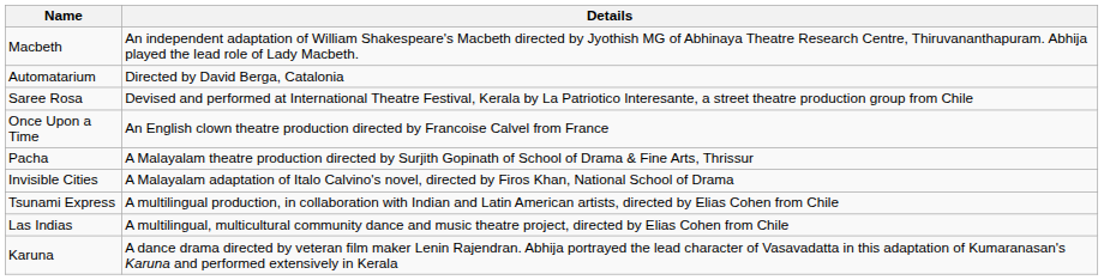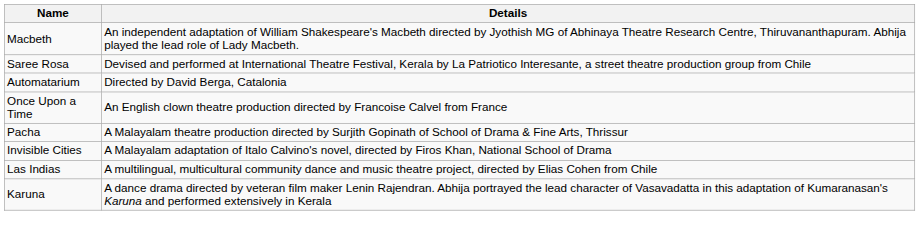rows swapped: Saree Rosa <-> Automatarium
- row: Tsunami Express | A multilingual production, in collaboration with Indian and Latin American artists, directed by Elias Cohen from Chile
